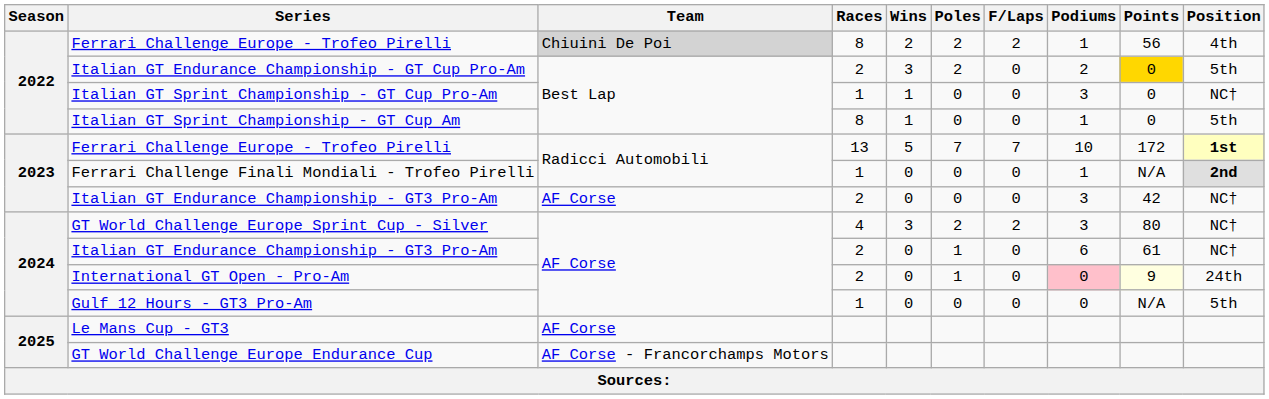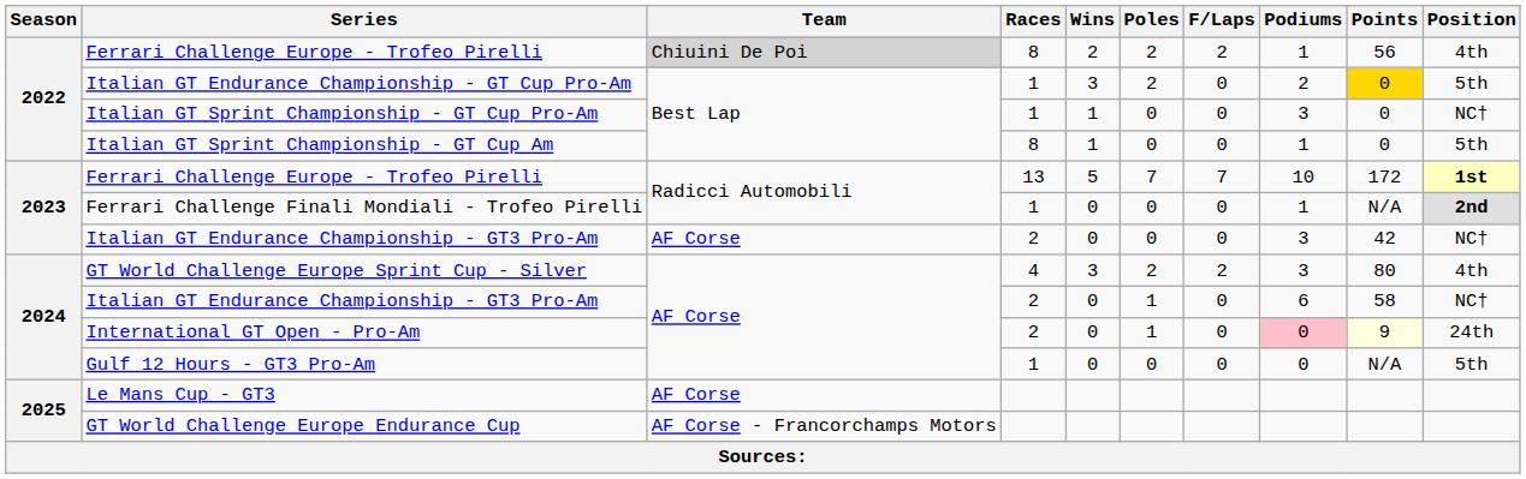Italian GT Endurance Championship - GT Cup Pro-Am | Races: 2 -> 1
GT World Challenge Europe Sprint Cup - Silver | Position: NC† -> 4th
2024 / Italian GT Endurance Championship - GT3 Pro-Am | Points: 61 -> 58
